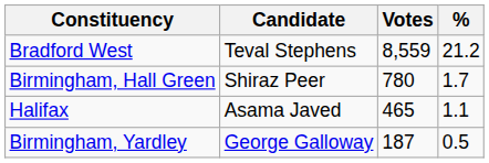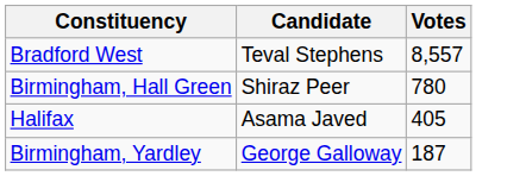- column: % | 21.2 | 1.7 | 1.1 | 0.5
Bradford West | Votes: 8,559 -> 8,557
Halifax | Votes: 465 -> 405
